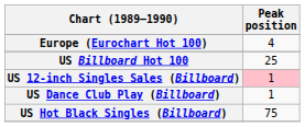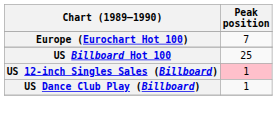Europe (Eurochart Hot 100) | Peak position: 4 -> 7
- row: US Hot Black Singles (Billboard) | 75
